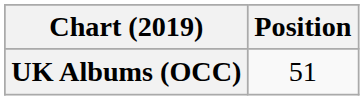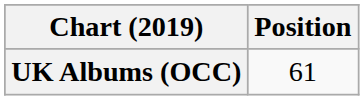UK Albums (OCC) | Position: 51 -> 61
